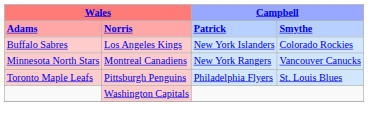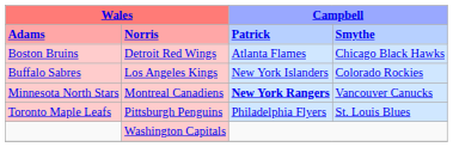+ row: Boston Bruins | Detroit Red Wings | Atlanta Flames | Chicago Black Hawks
Minnesota North Stars | column 3: normal -> bold
